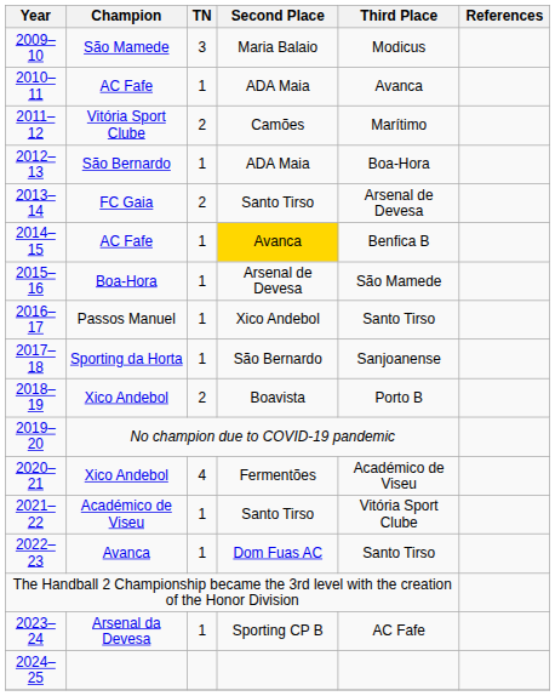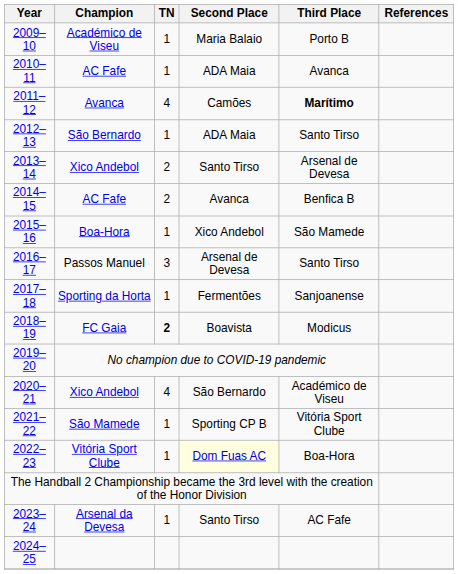2009–10 | Champion: São Mamede -> Académico de Viseu
2009–10 | TN: 3 -> 1
2009–10 | Third Place: Modicus -> Porto B
2011–12 | Champion: Vitória Sport Clube -> Avanca
2011–12 | TN: 2 -> 4
2011–12 | Third Place: normal -> bold
2012–13 | Third Place: Boa-Hora -> Santo Tirso
2013–14 | Champion: FC Gaia -> Xico Andebol
2014–15 | TN: 1 -> 2
2014–15 | Second Place: gold background -> no background
2015–16 | Second Place: Arsenal de Devesa -> Xico Andebol
2016–17 | TN: 1 -> 3
2016–17 | Second Place: Xico Andebol -> Arsenal de Devesa
2017–18 | Second Place: São Bernardo -> Fermentões
2018–19 | Champion: Xico Andebol -> FC Gaia
2018–19 | TN: normal -> bold
2018–19 | Third Place: Porto B -> Modicus
2020–21 | Second Place: Fermentões -> São Bernardo
2021–22 | Champion: Académico de Viseu -> São Mamede
2021–22 | Second Place: Santo Tirso -> Sporting CP B
2022–23 | Champion: Avanca -> Vitória Sport Clube
2022–23 | Second Place: no background -> lightyellow background
2022–23 | Third Place: Santo Tirso -> Boa-Hora
2023–24 | Second Place: Sporting CP B -> Santo Tirso
